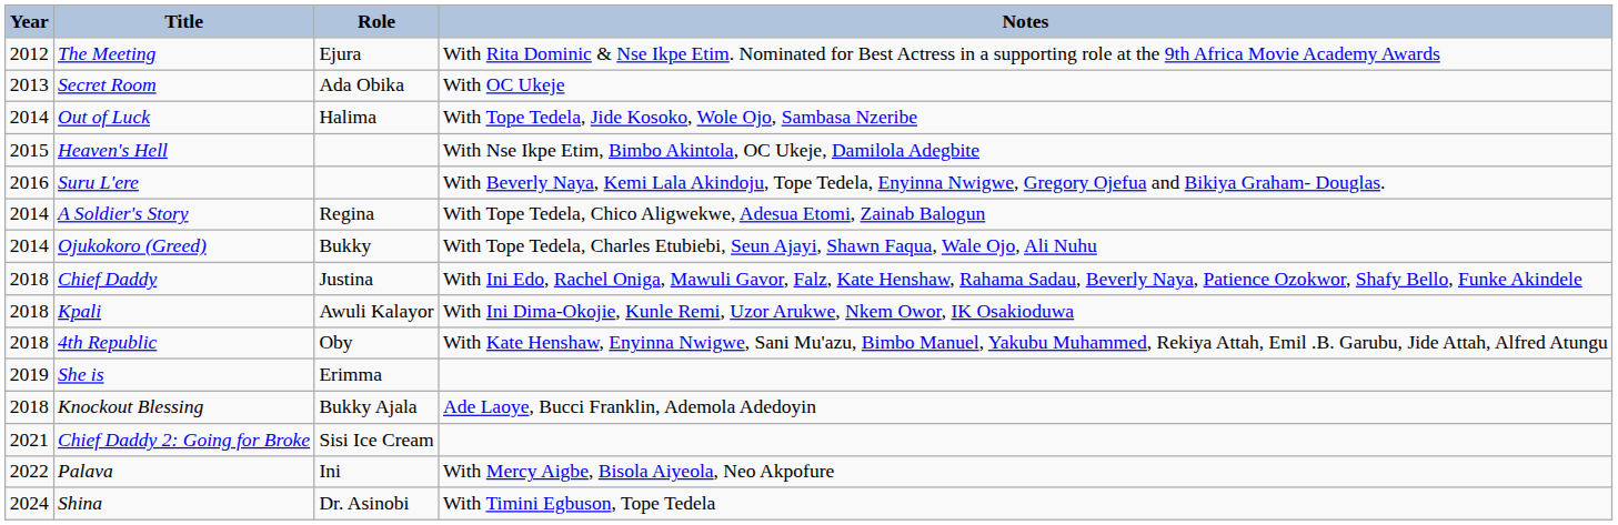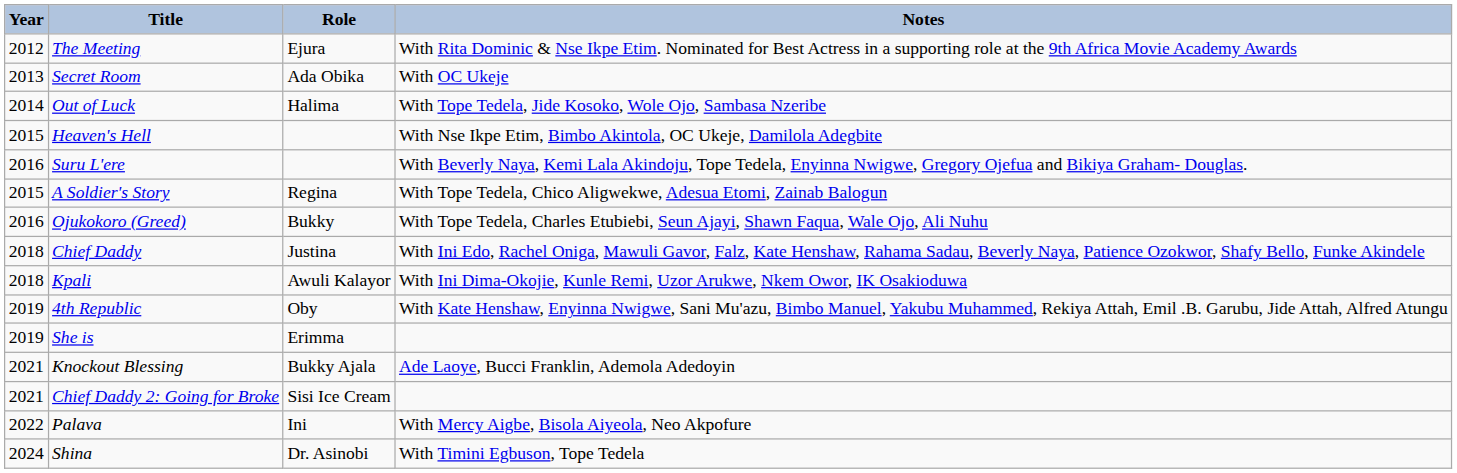A Soldier's Story | Year: 2014 -> 2015
Ojukokoro (Greed) | Year: 2014 -> 2016
4th Republic | Year: 2018 -> 2019
Knockout Blessing | Year: 2018 -> 2021
